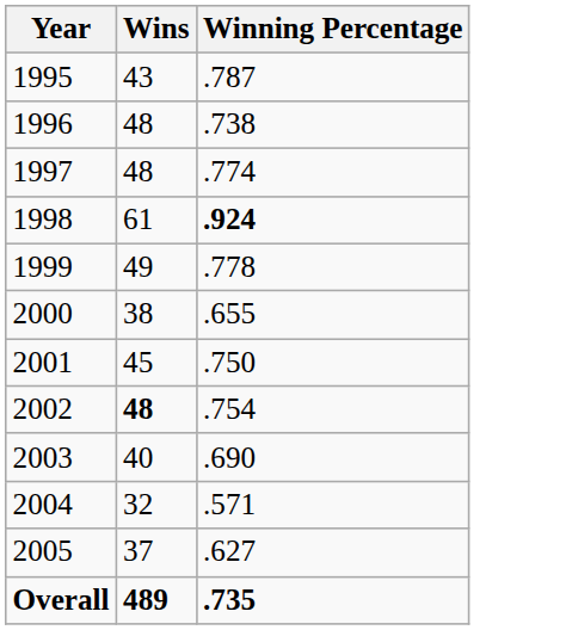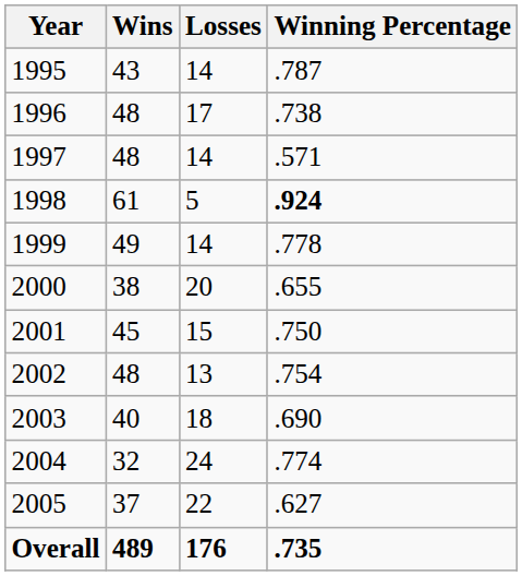+ column: Losses | 14 | 17 | 14 | 5 | 14 | 20 | 15 | 13 | 18 | 24 | 22 | 176
1997 | Winning Percentage: .774 -> .571
2002 | Wins: bold -> normal
2004 | Winning Percentage: .571 -> .774
